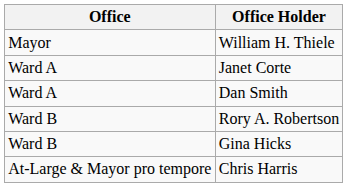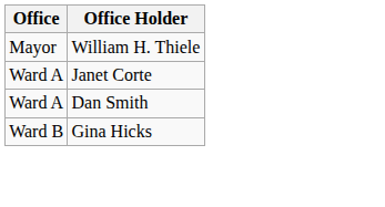- row: Ward B | Rory A. Robertson
- row: At-Large & Mayor pro tempore | Chris Harris
